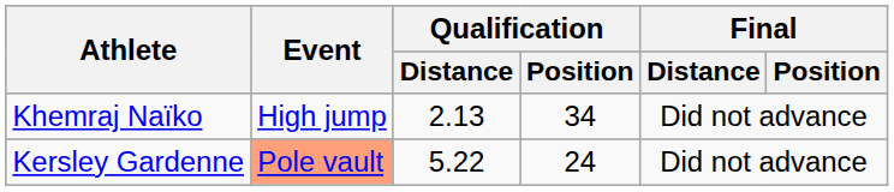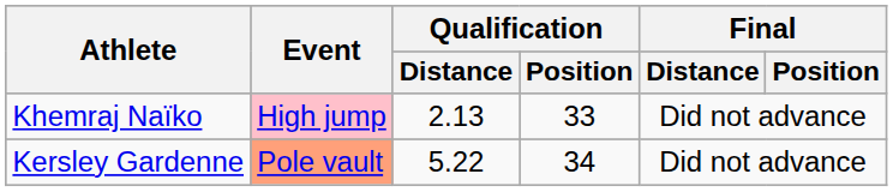Khemraj Naïko | Event: no background -> pink background
Khemraj Naïko | Qualification / Position: 34 -> 33
Kersley Gardenne | Qualification / Position: 24 -> 34
